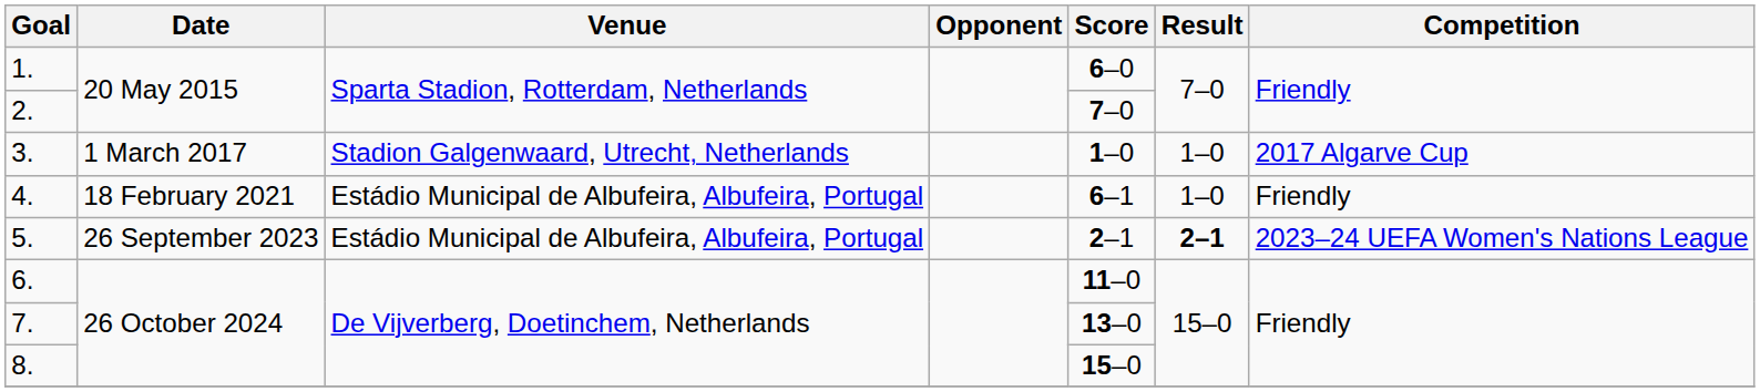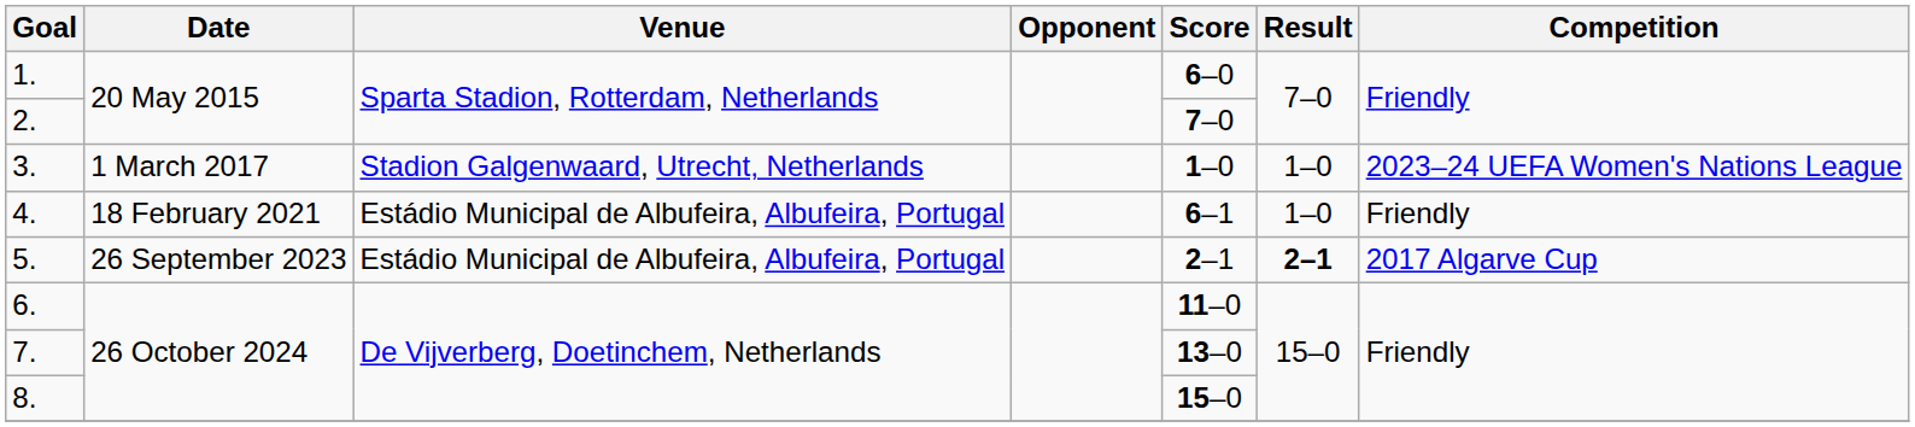3. | Competition: 2017 Algarve Cup -> 2023–24 UEFA Women's Nations League
5. | Competition: 2023–24 UEFA Women's Nations League -> 2017 Algarve Cup
